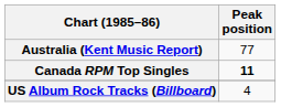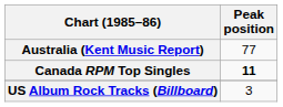US Album Rock Tracks (Billboard) | Peak position: 4 -> 3
